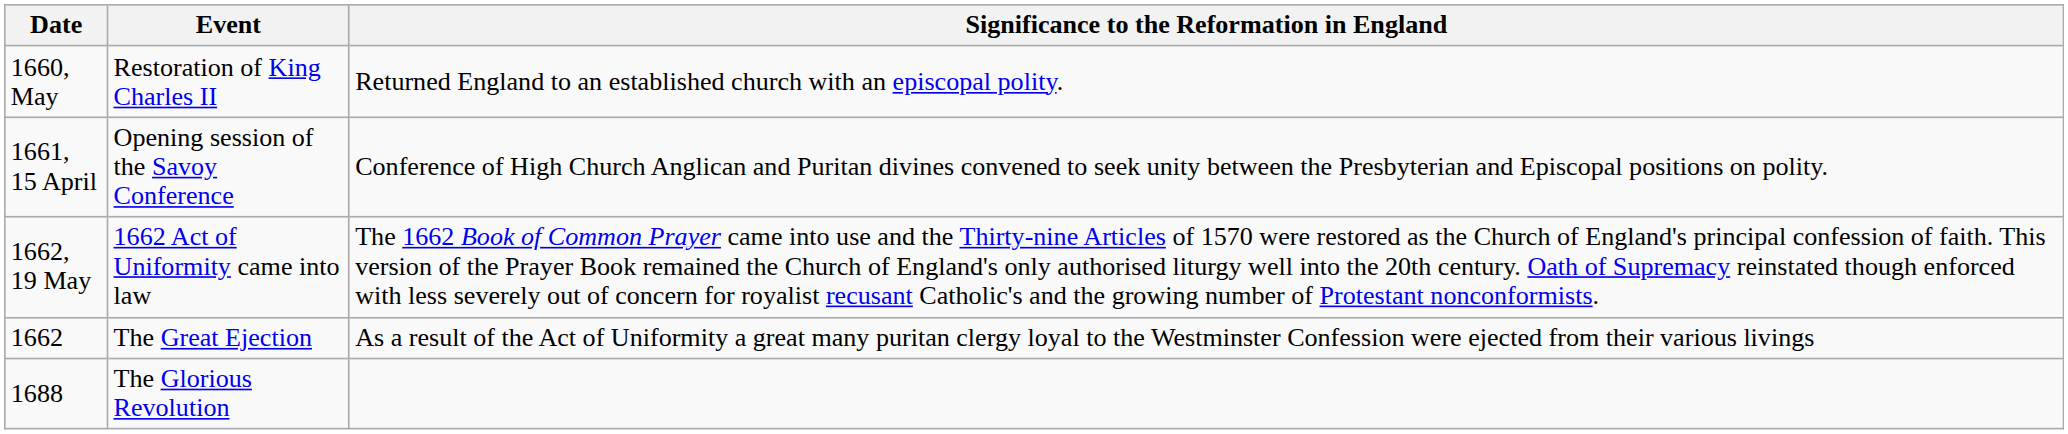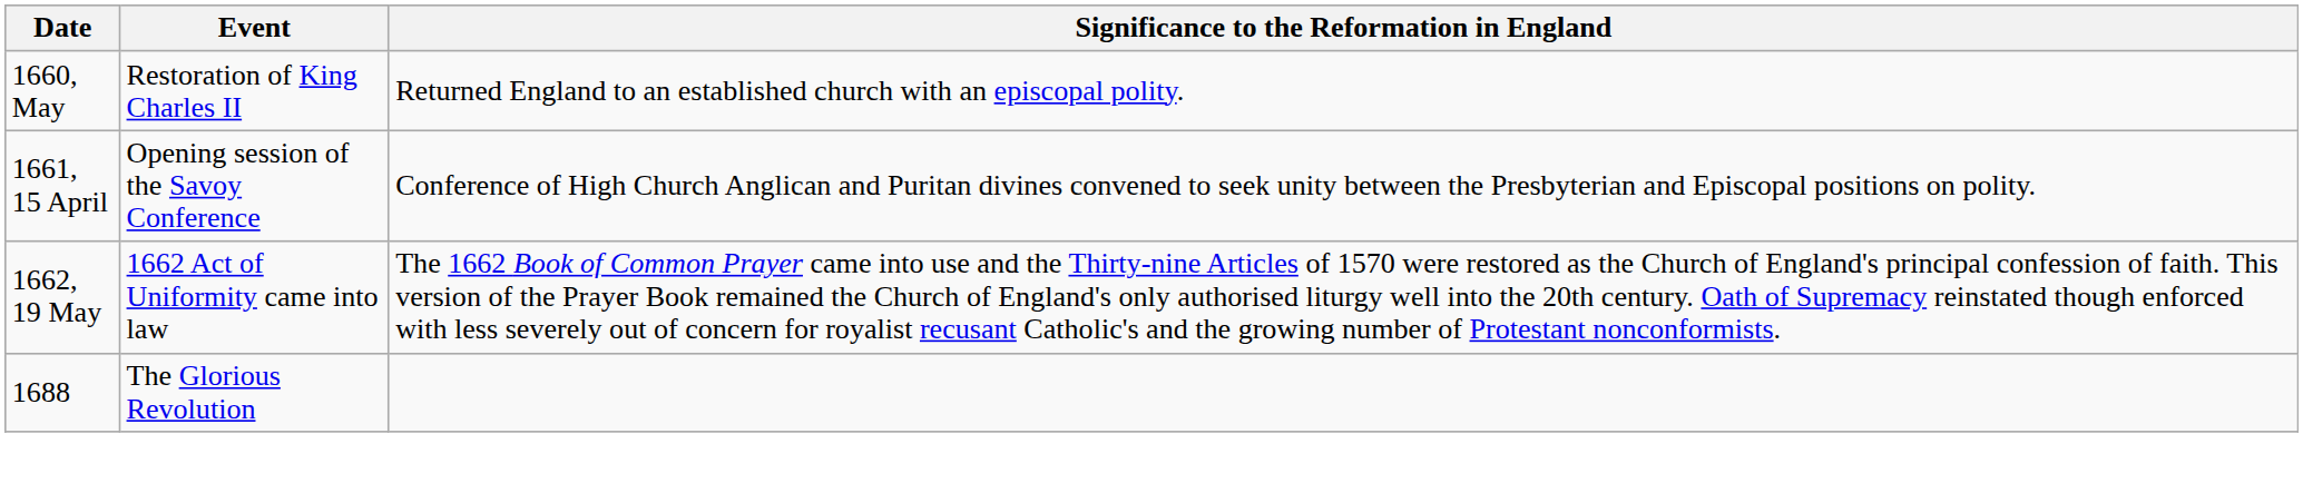- row: 1662 | The Great Ejection | As a result of the Act of Uniformity a great many puritan clergy loyal to the Westminster Confession were ejected from their various livings
